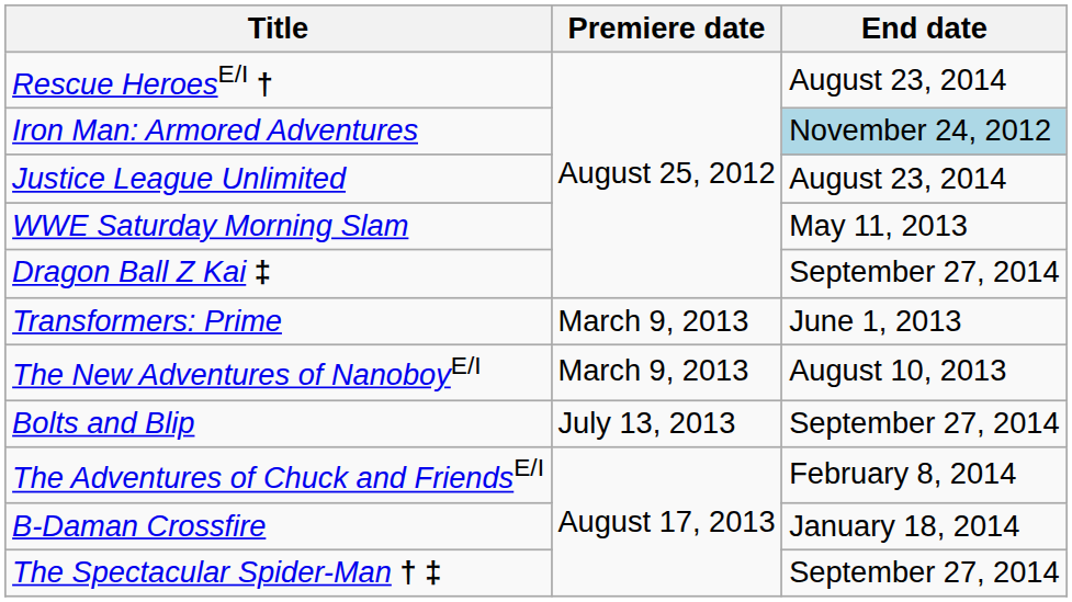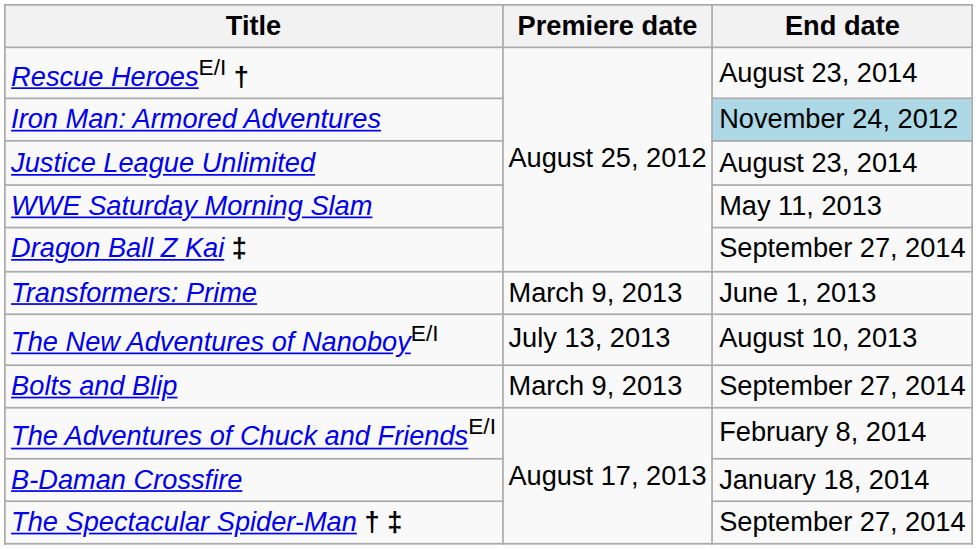The New Adventures of NanoboyE/I | Premiere date: March 9, 2013 -> July 13, 2013
Bolts and Blip | Premiere date: July 13, 2013 -> March 9, 2013
